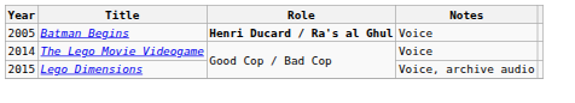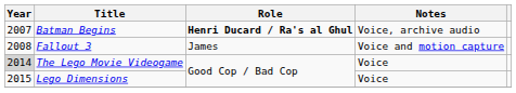Batman Begins | Year: 2005 -> 2007
Batman Begins | Notes: Voice -> Voice, archive audio
+ row: 2008 | Fallout 3 | James | Voice and motion capture
The Lego Movie Videogame | Year: no background -> lightgrey background
Lego Dimensions | Notes: Voice, archive audio -> Voice
